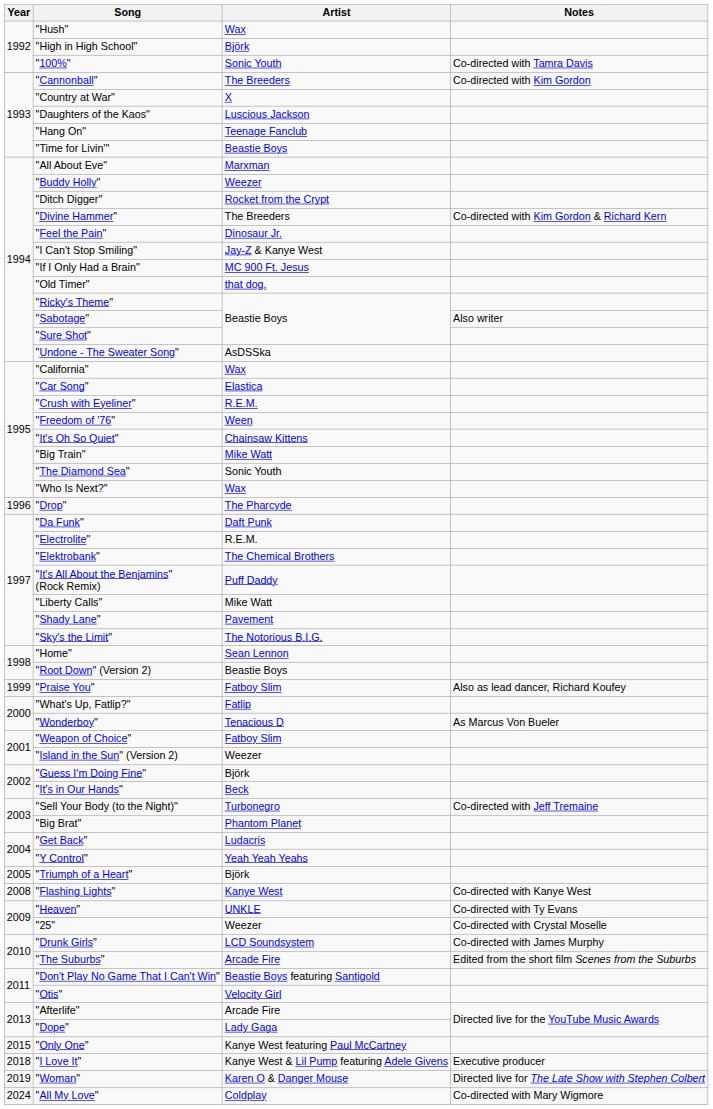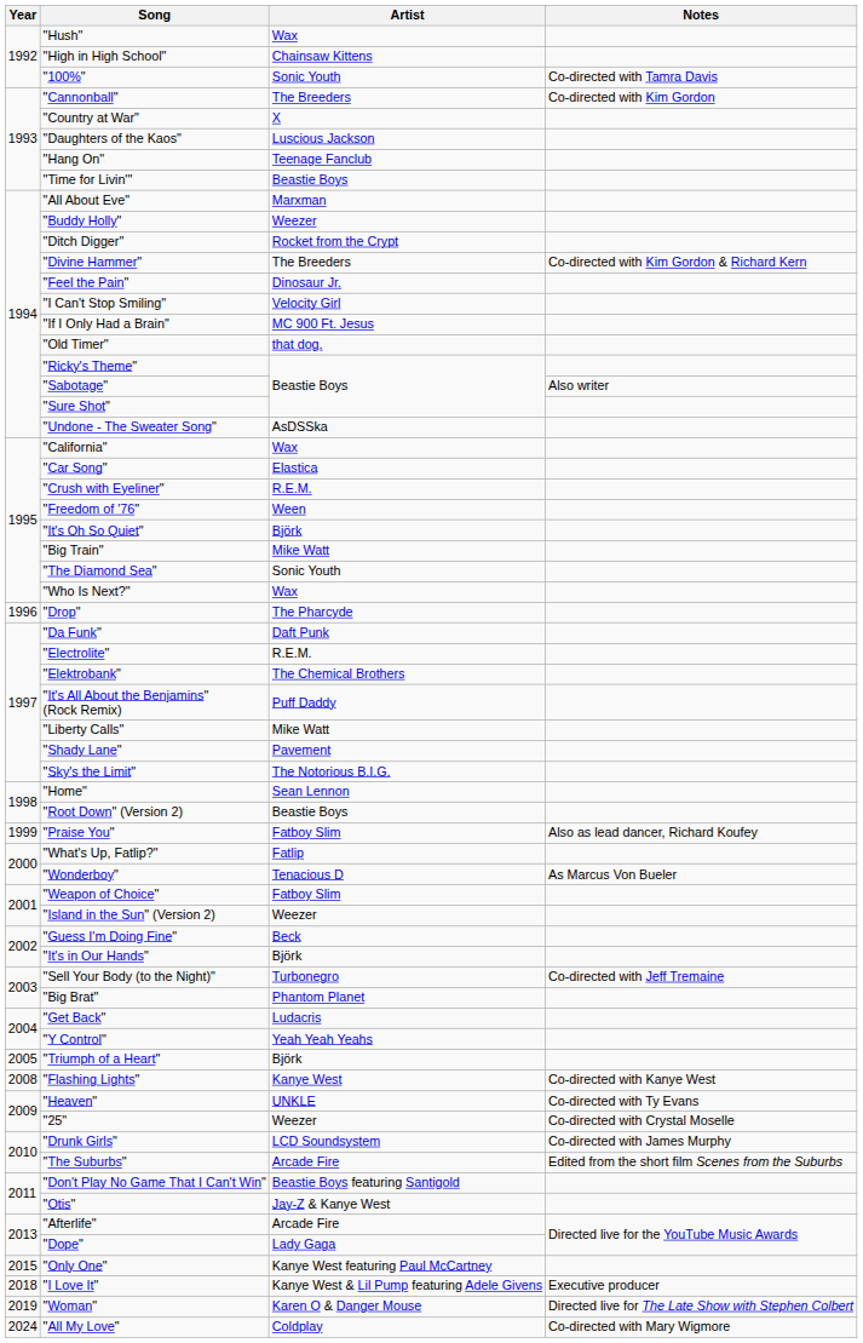"High in High School" | Artist: Björk -> Chainsaw Kittens
"I Can't Stop Smiling" | Artist: Jay-Z & Kanye West -> Velocity Girl
"It's Oh So Quiet" | Artist: Chainsaw Kittens -> Björk
"Guess I'm Doing Fine" | Artist: Björk -> Beck
"It's in Our Hands" | Artist: Beck -> Björk
"Otis" | Artist: Velocity Girl -> Jay-Z & Kanye West
